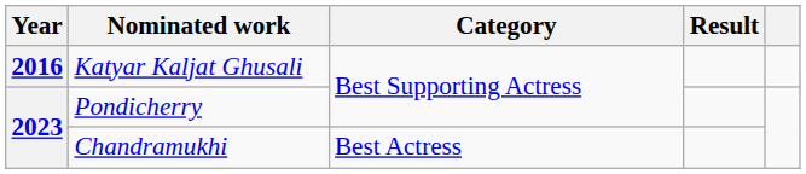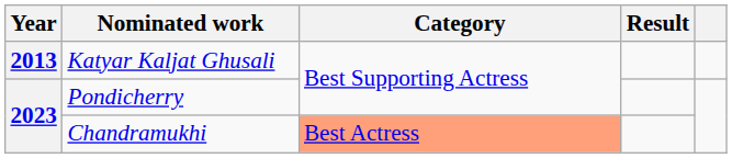Katyar Kaljat Ghusali | Year: 2016 -> 2013
Chandramukhi | Category: no background -> lightsalmon background
